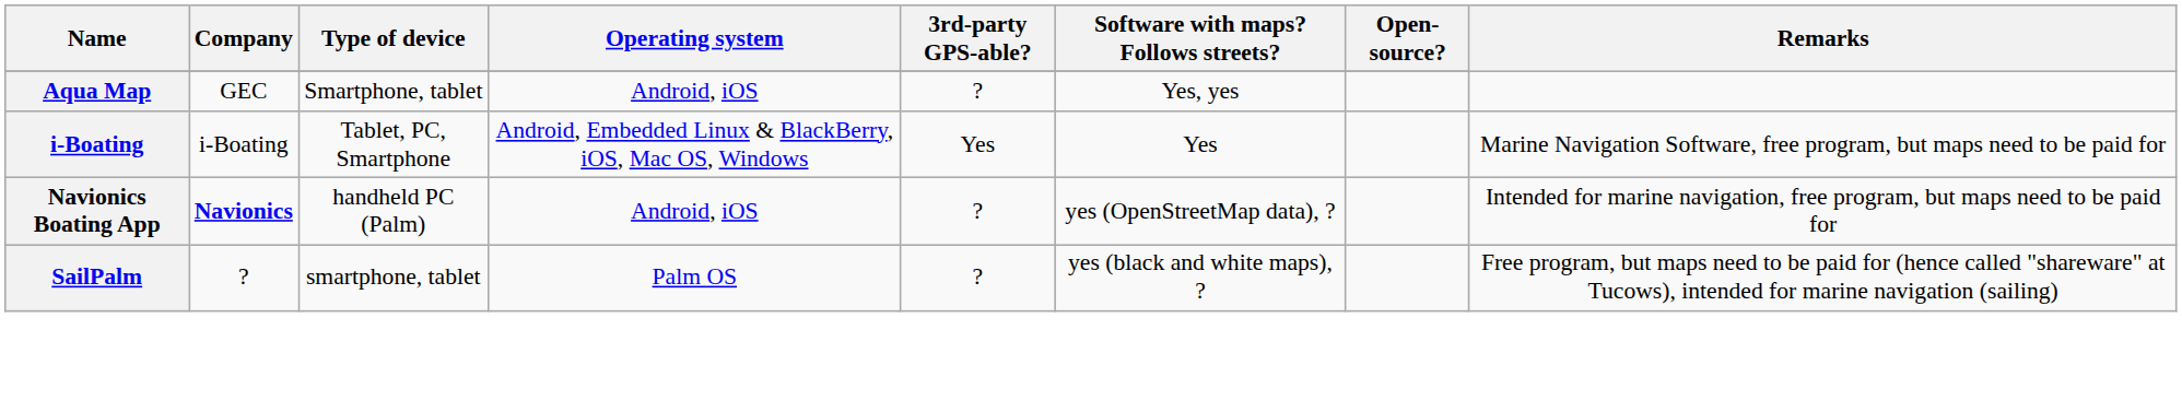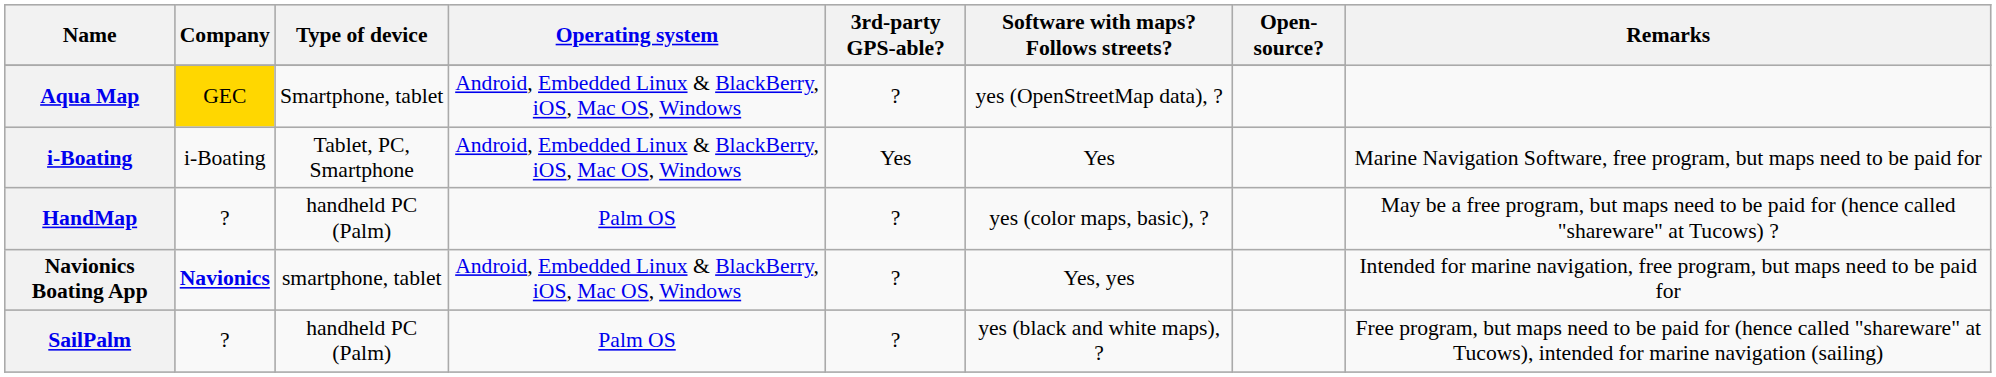Aqua Map | Company: no background -> gold background
Aqua Map | Operating system: Android, iOS -> Android, Embedded Linux & BlackBerry, iOS, Mac OS, Windows
Aqua Map | Software with maps? Follows streets?: Yes, yes -> yes (OpenStreetMap data), ?
+ row: HandMap | ? | handheld PC (Palm) | Palm OS | ? | yes (color maps, basic), ? | May be a free program, but maps need to be paid for (hence called "shareware" at Tucows) ?
Navionics Boating App | Type of device: handheld PC (Palm) -> smartphone, tablet
Navionics Boating App | Operating system: Android, iOS -> Android, Embedded Linux & BlackBerry, iOS, Mac OS, Windows
Navionics Boating App | Software with maps? Follows streets?: yes (OpenStreetMap data), ? -> Yes, yes
SailPalm | Type of device: smartphone, tablet -> handheld PC (Palm)
